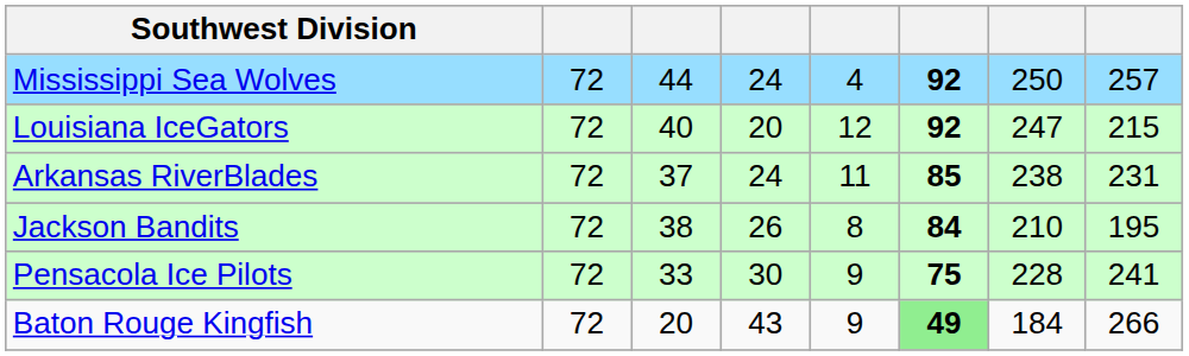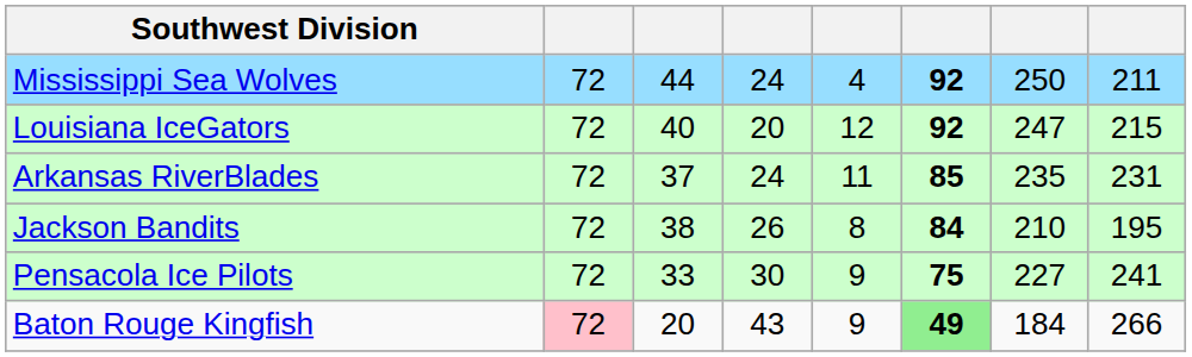Mississippi Sea Wolves | column 8: 257 -> 211
Arkansas RiverBlades | column 7: 238 -> 235
Pensacola Ice Pilots | column 7: 228 -> 227
Baton Rouge Kingfish | column 2: no background -> pink background
